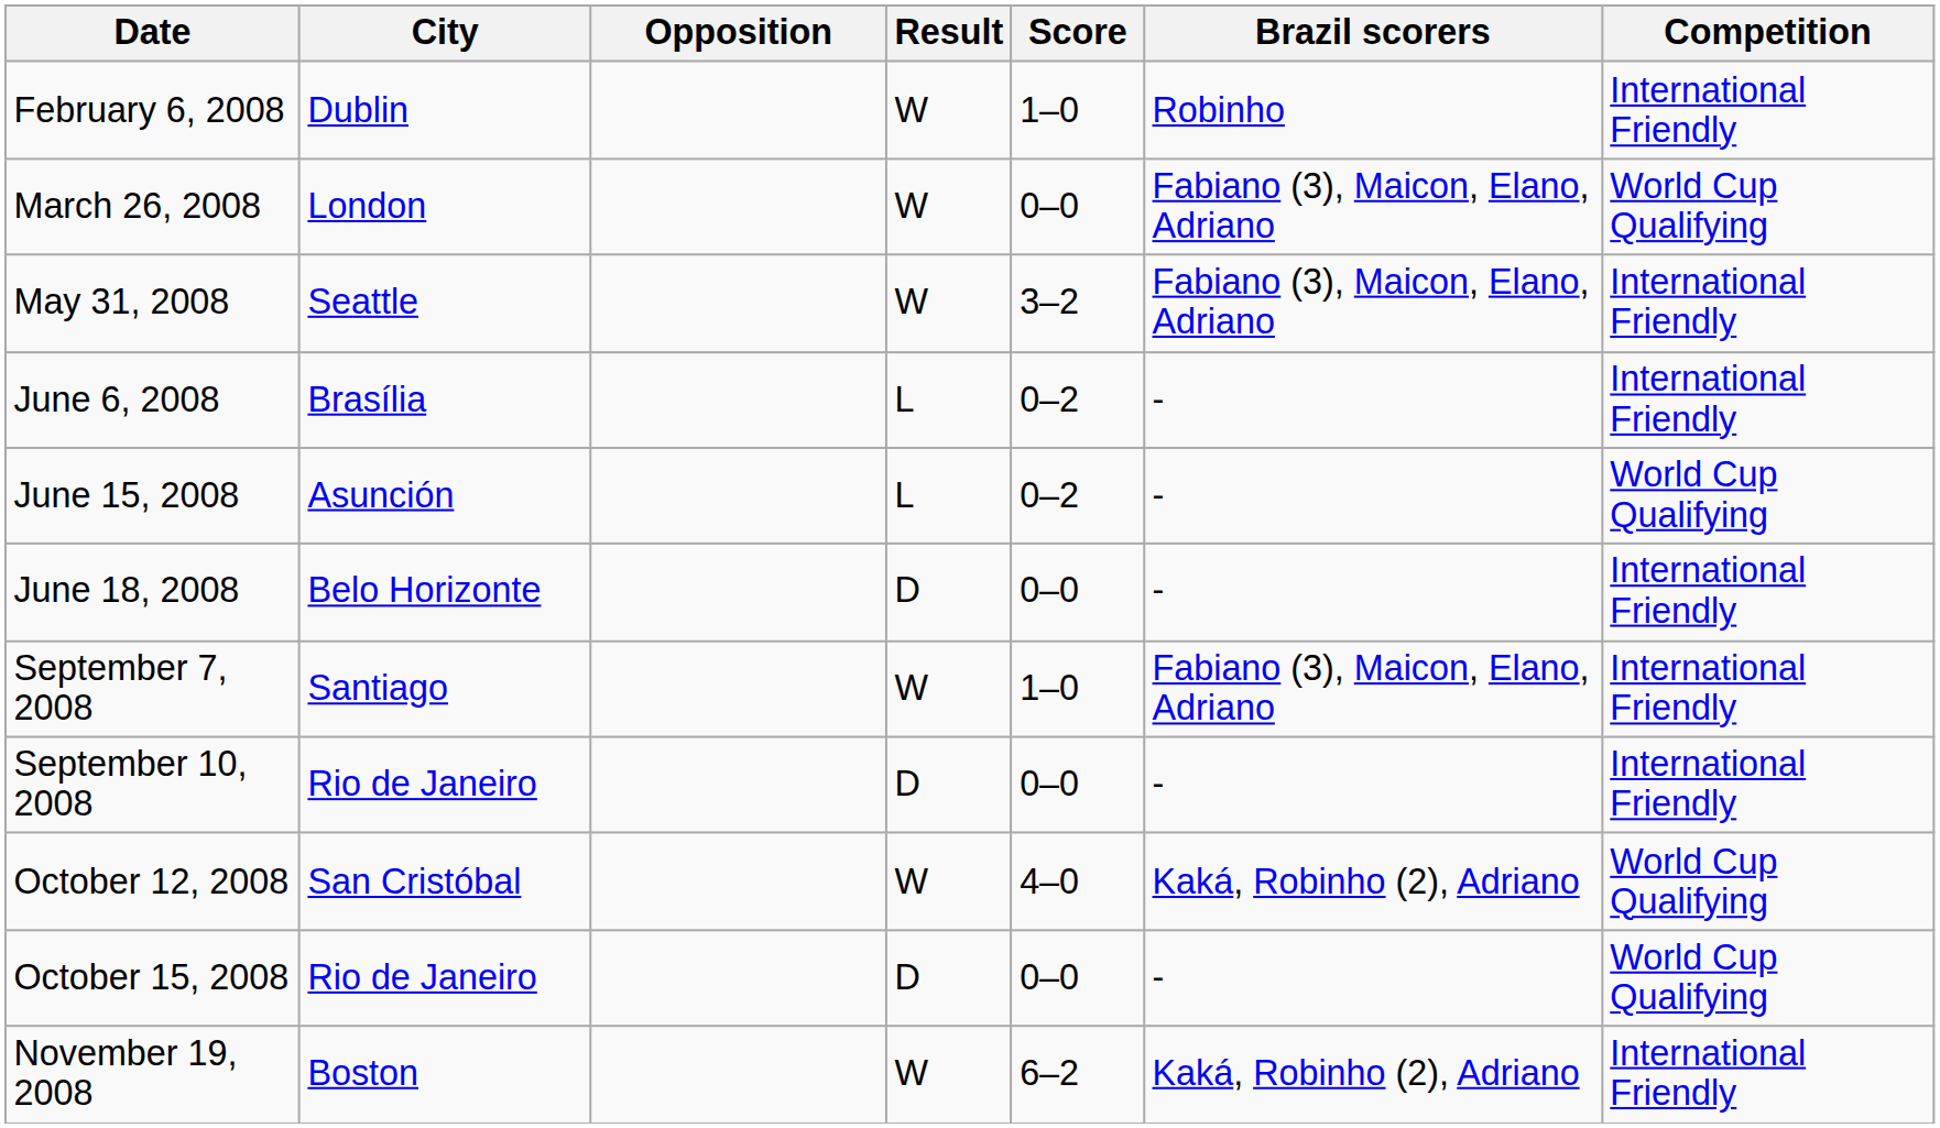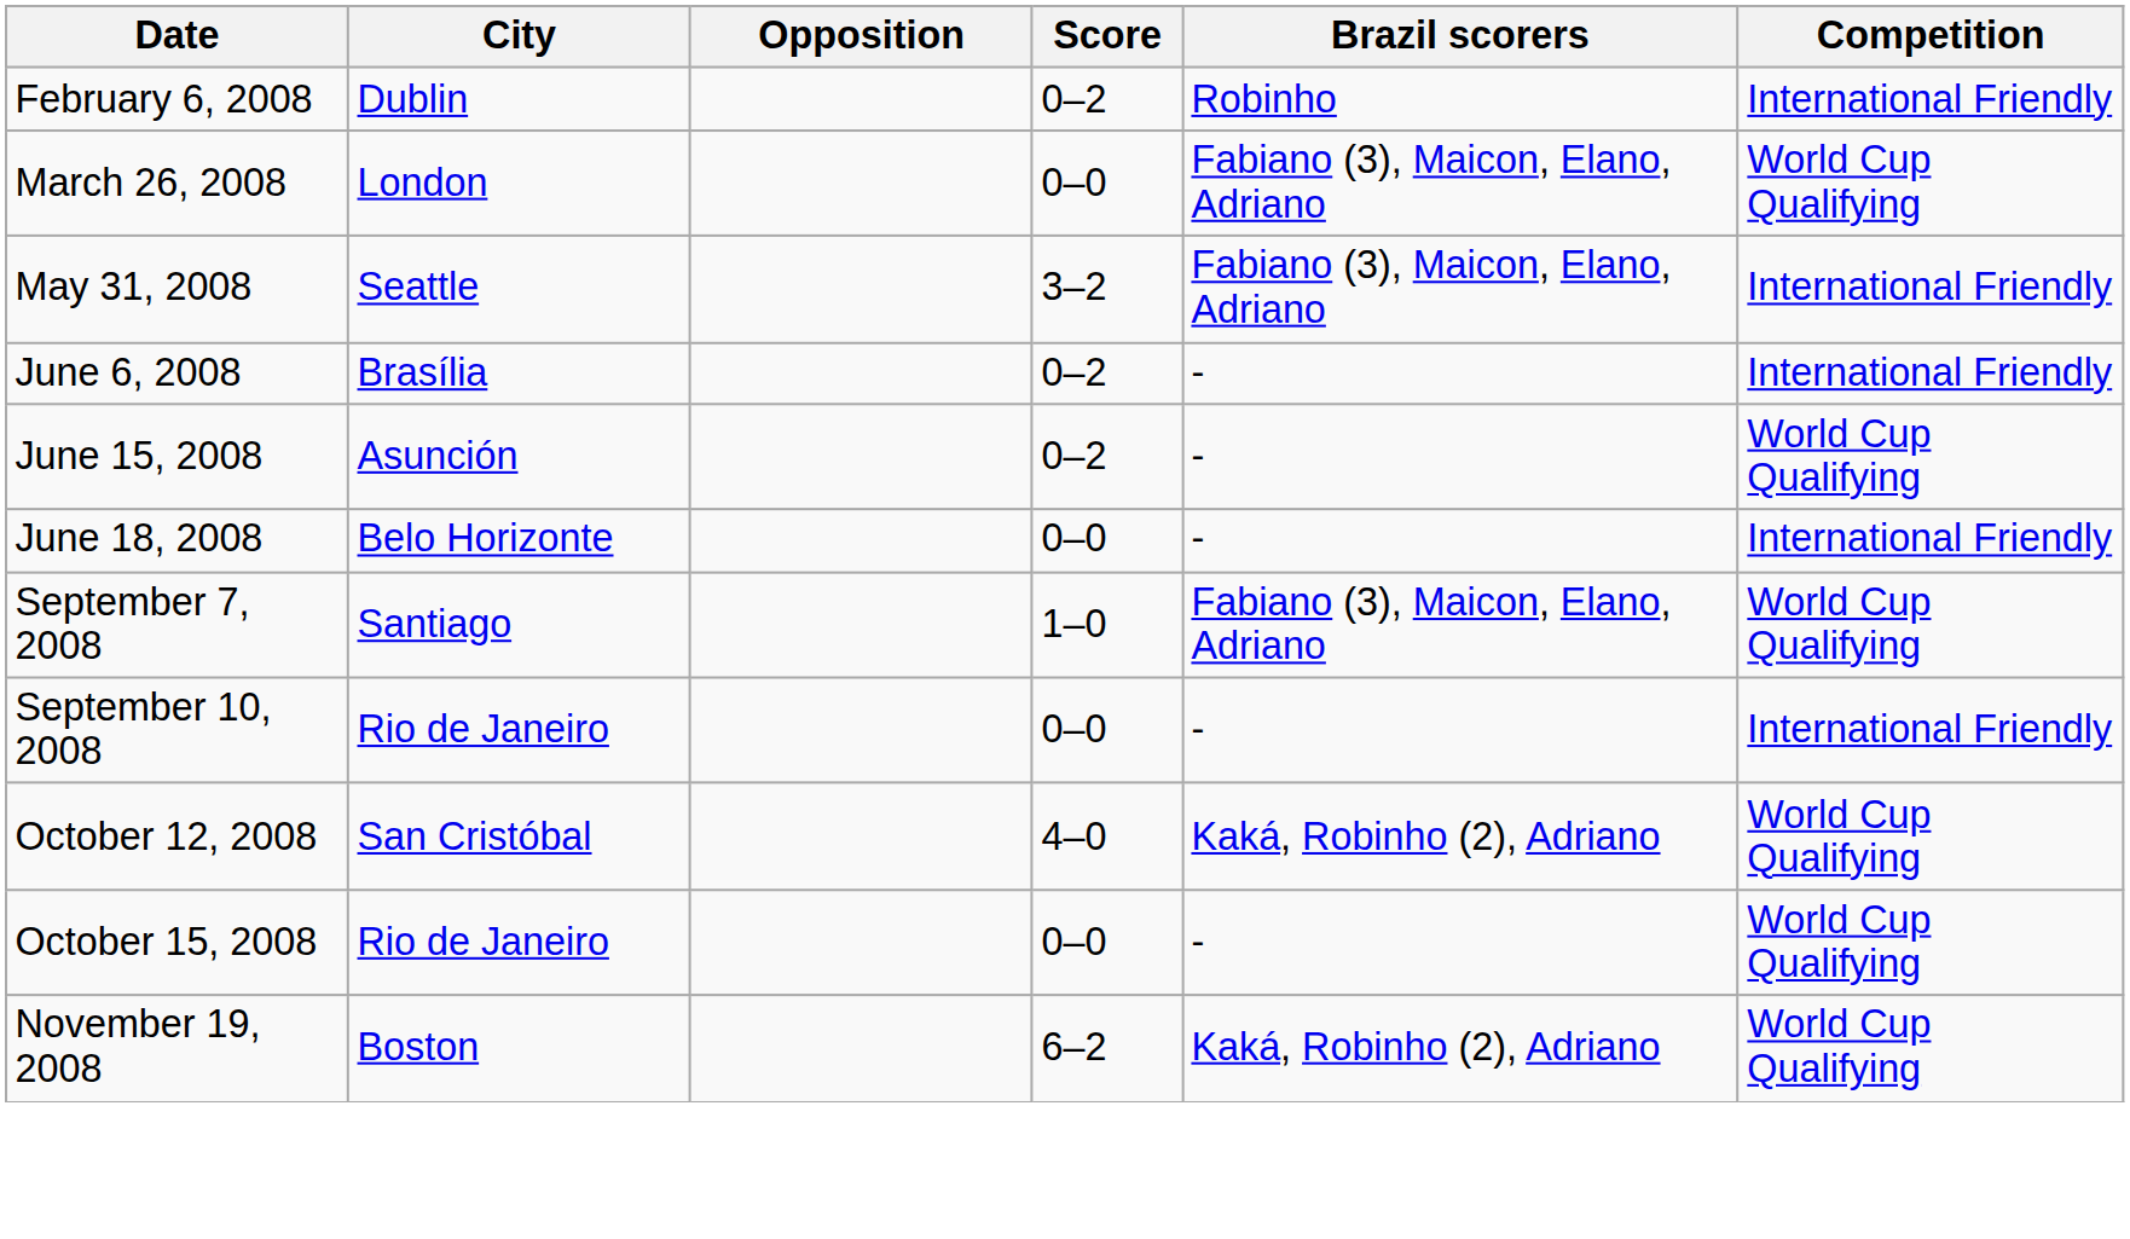- column: Result | W | W | W | L | L | D | W | D | W | D | W
February 6, 2008 | Score: 1–0 -> 0–2
September 7, 2008 | Competition: International Friendly -> World Cup Qualifying
November 19, 2008 | Competition: International Friendly -> World Cup Qualifying
